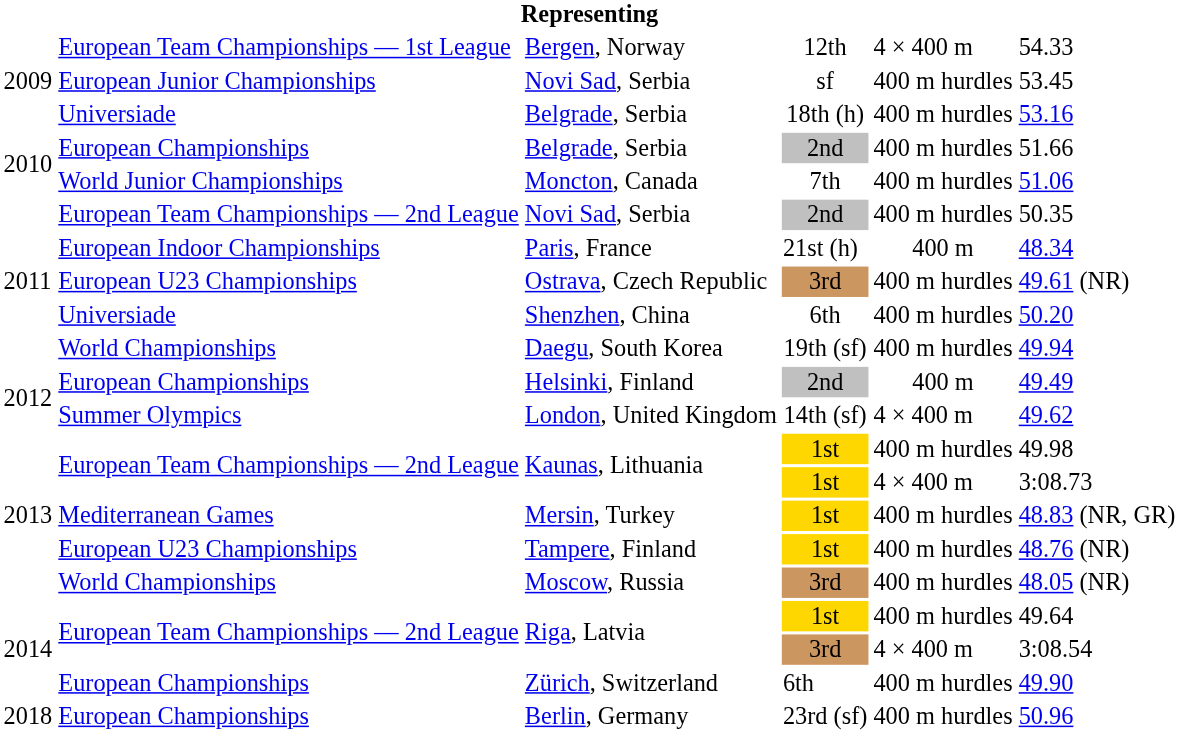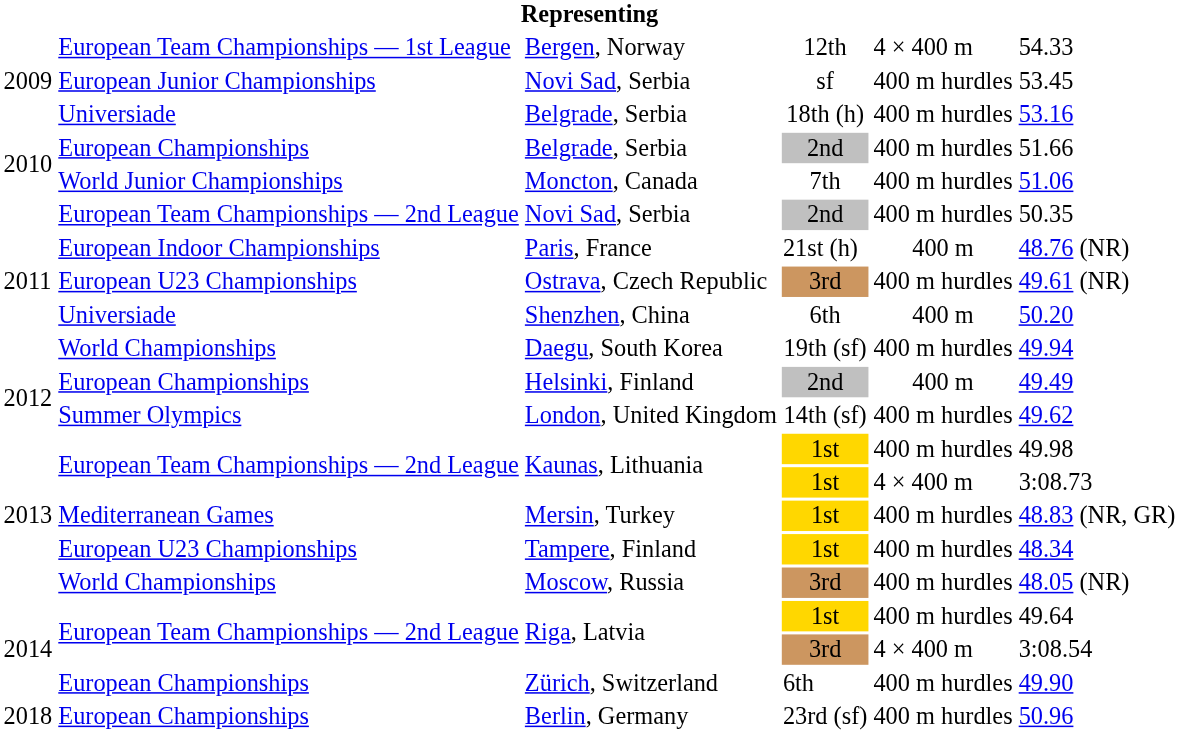Paris, France | column 6: 48.34 -> 48.76 (NR)
Shenzhen, China | column 5: 400 m hurdles -> 400 m
London, United Kingdom | column 5: 4 × 400 m -> 400 m hurdles
Tampere, Finland | column 6: 48.76 (NR) -> 48.34
